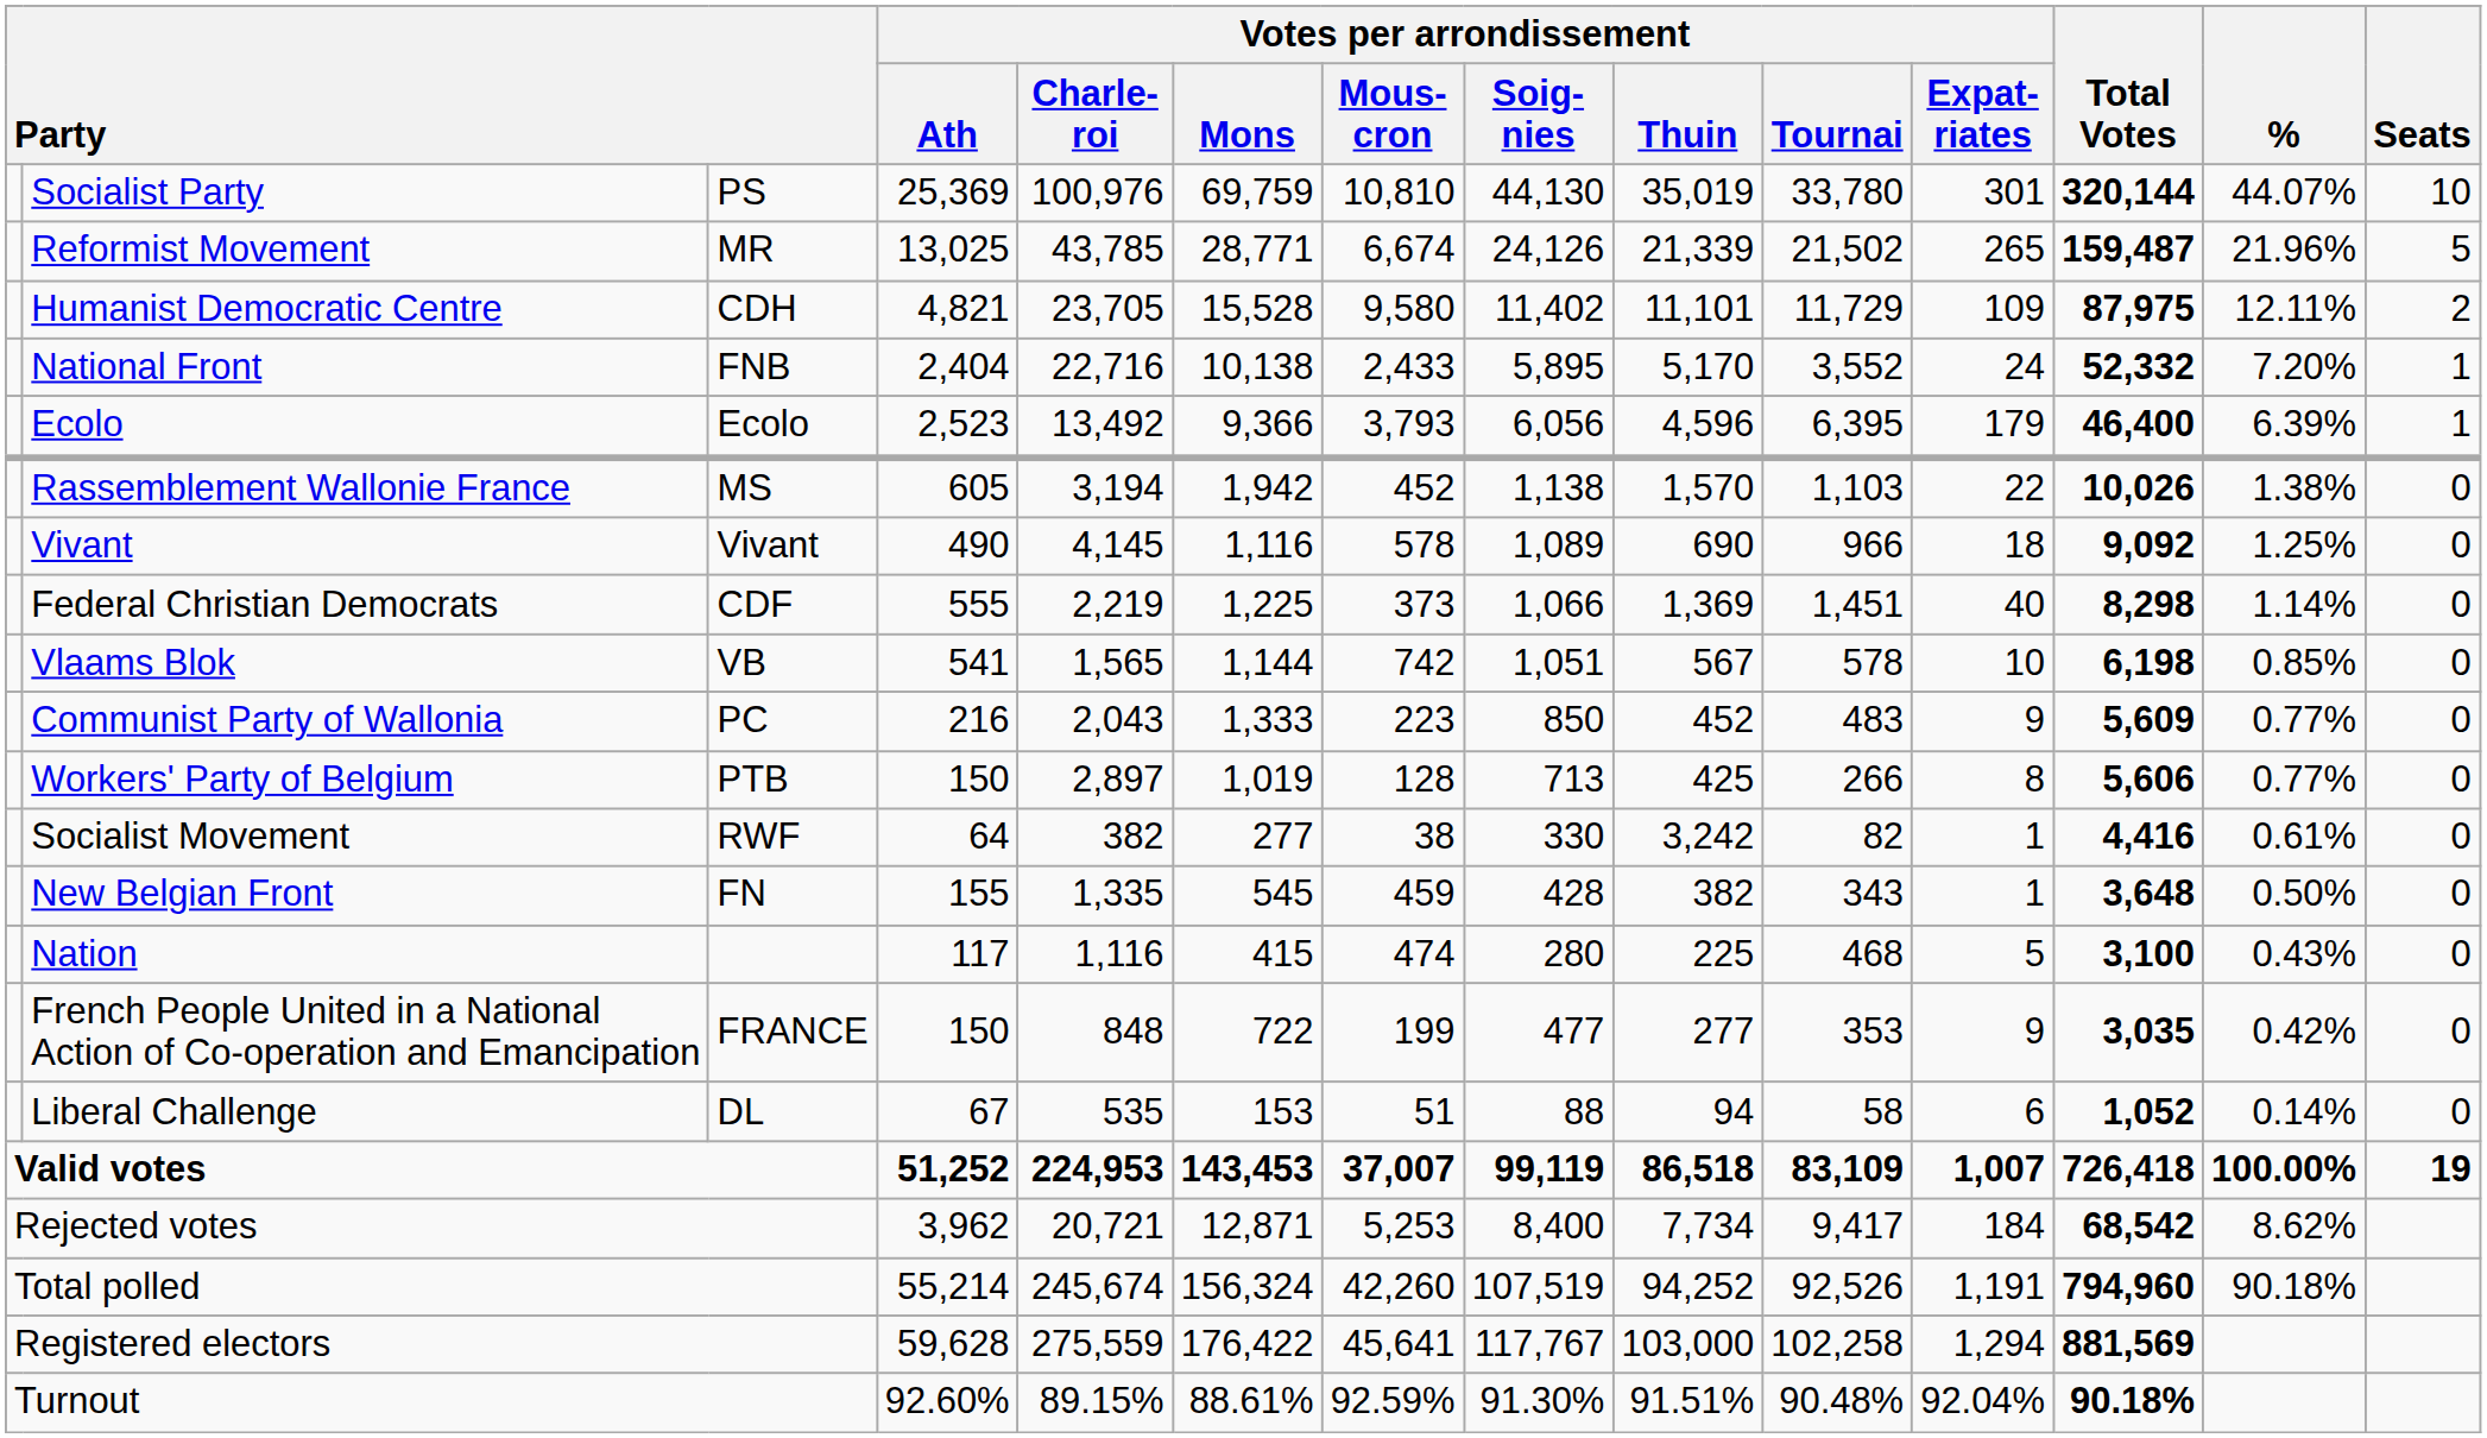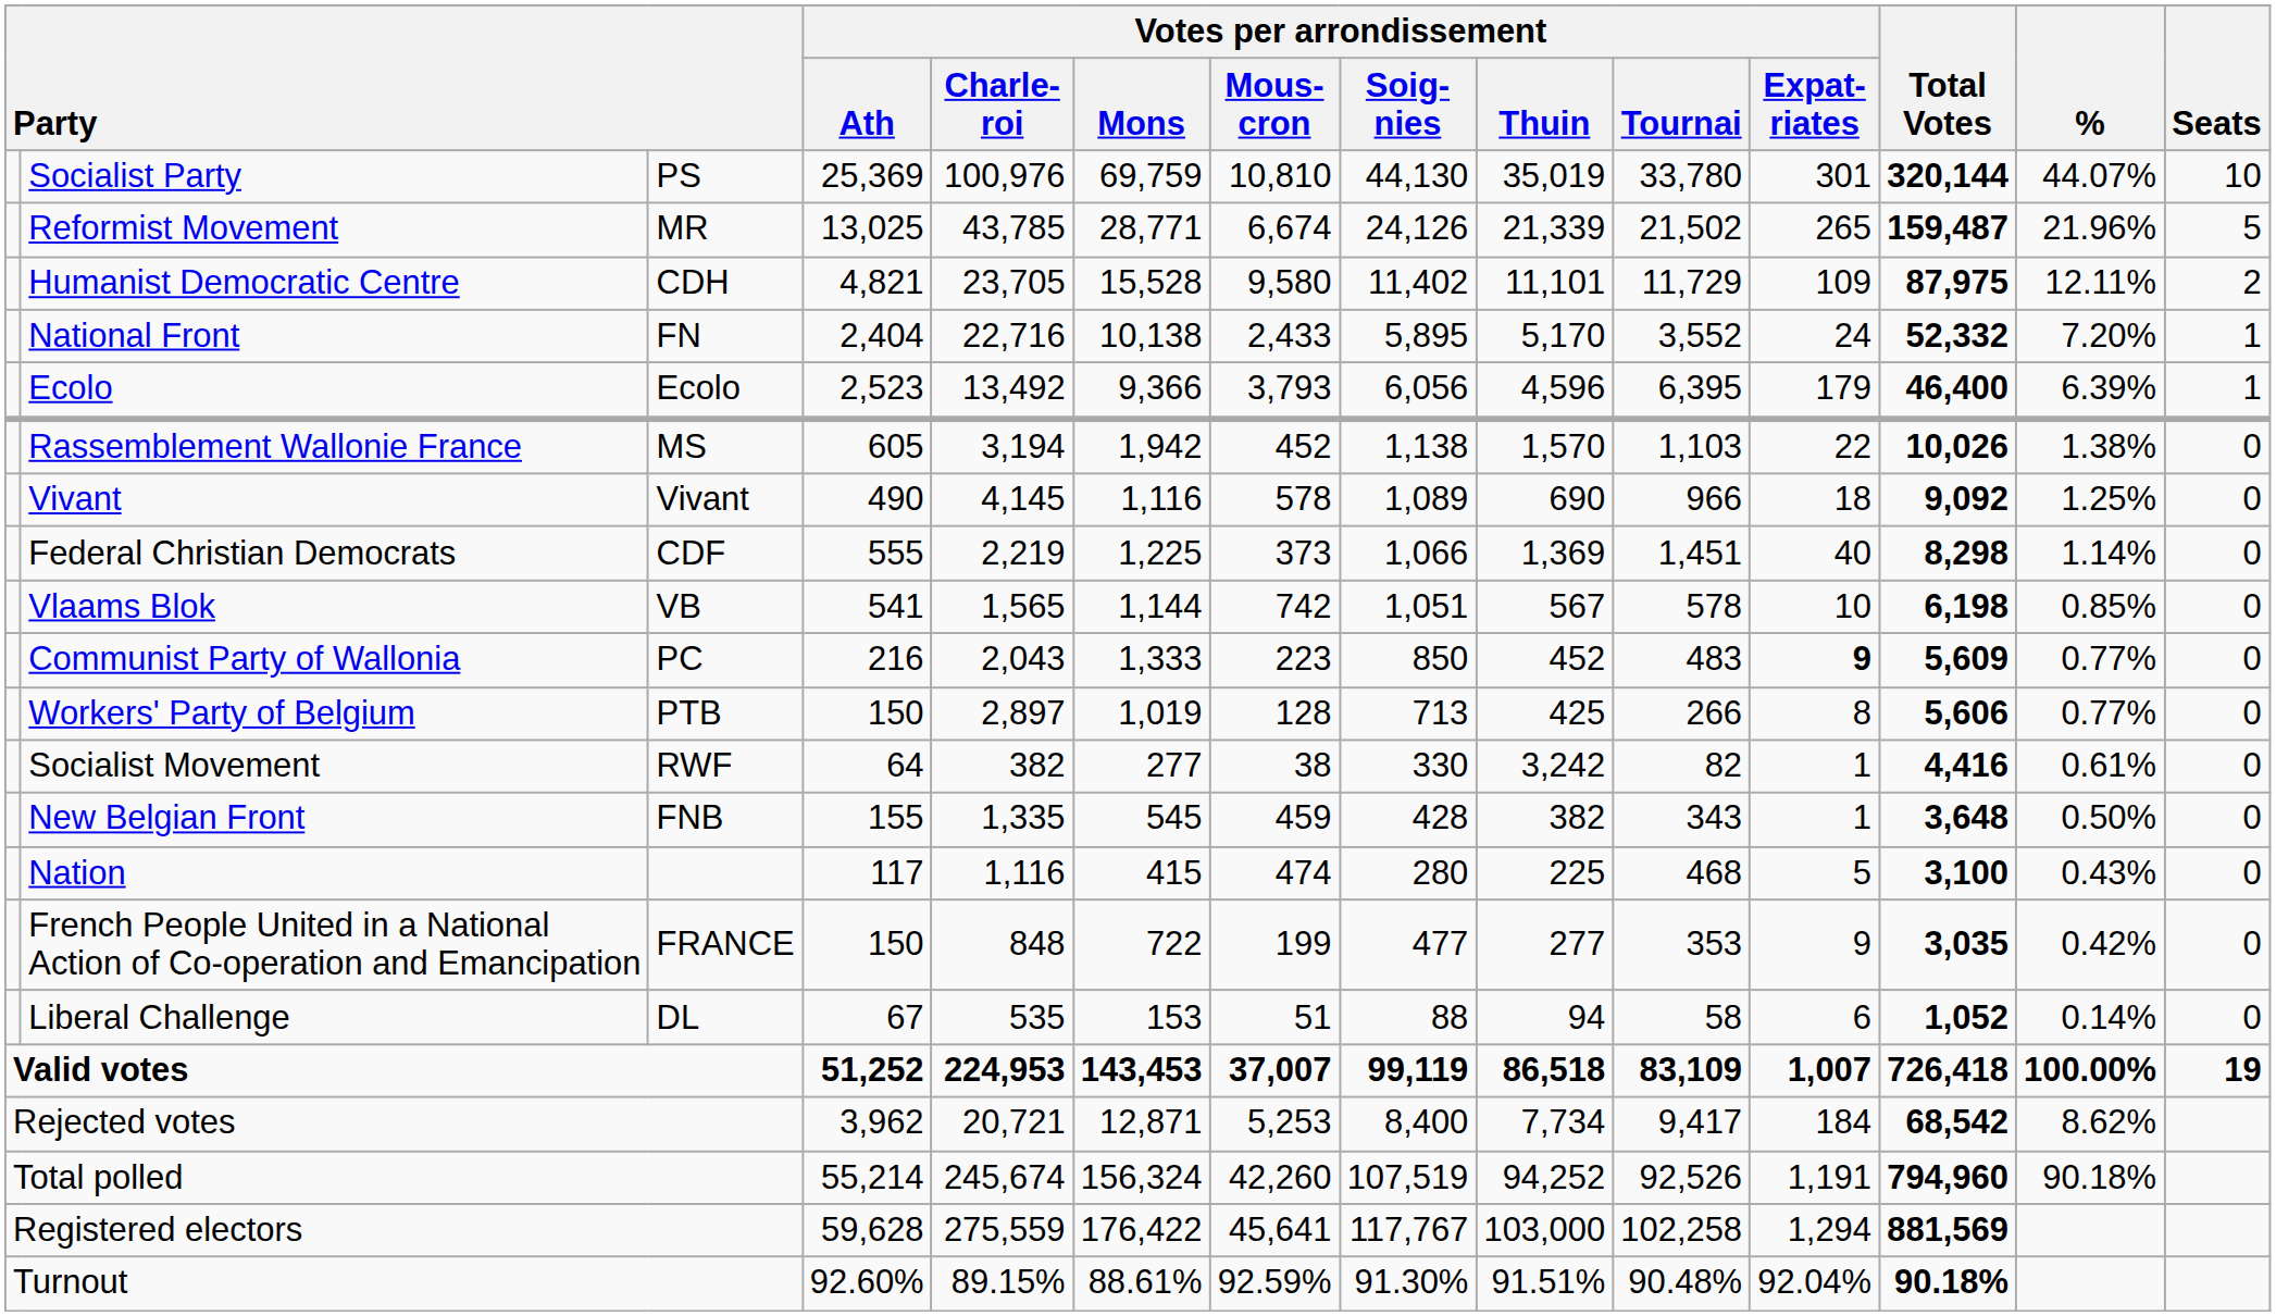National Front | column 3: FNB -> FN
Communist Party of Wallonia | Votes per arrondissement / Expat- riates: normal -> bold
New Belgian Front | column 3: FN -> FNB
